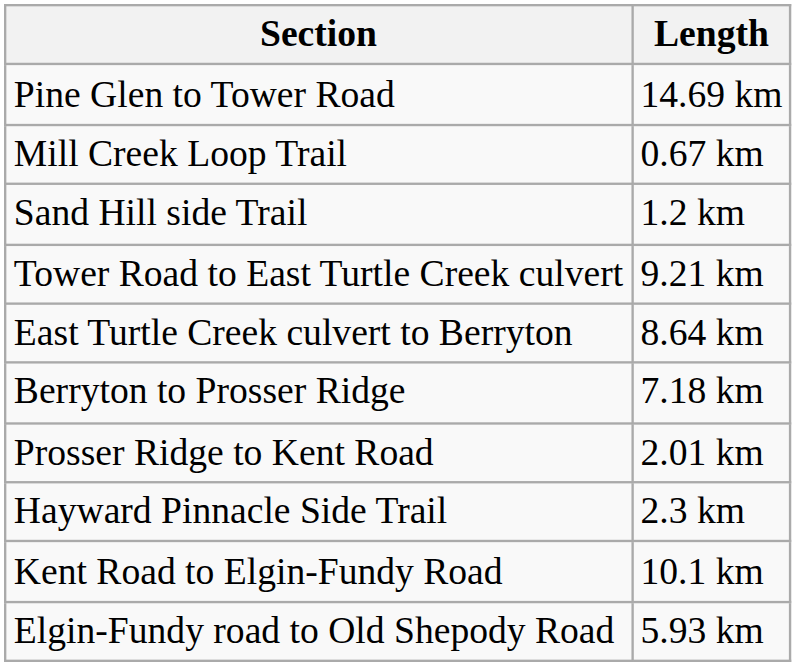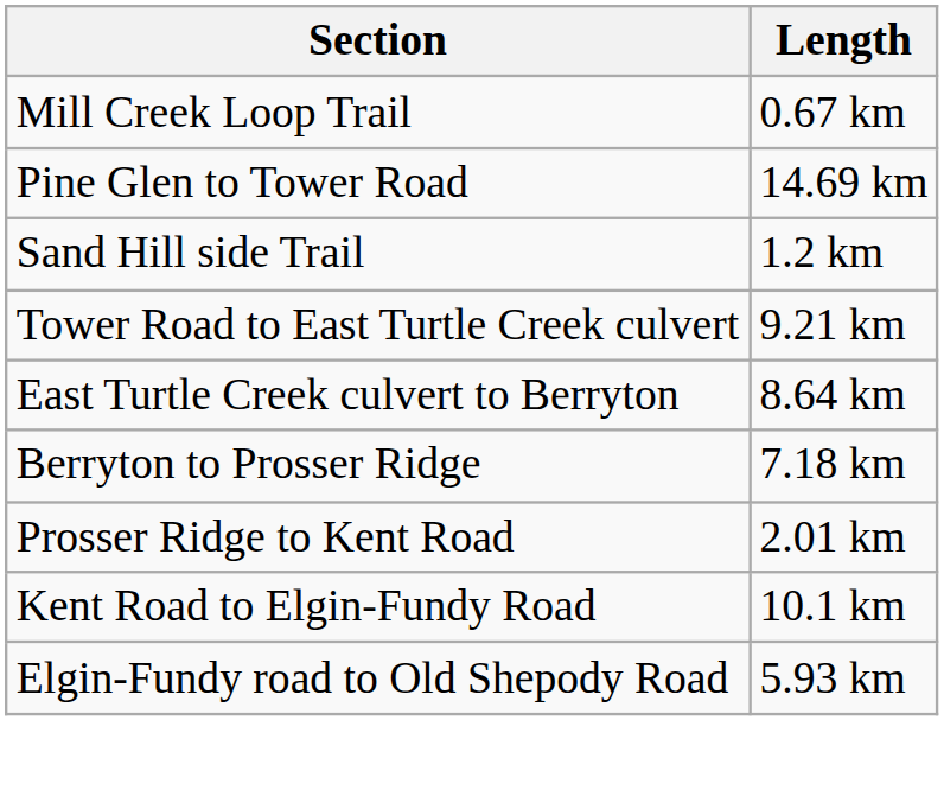rows swapped: Pine Glen to Tower Road <-> Mill Creek Loop Trail
- row: Hayward Pinnacle Side Trail | 2.3 km
